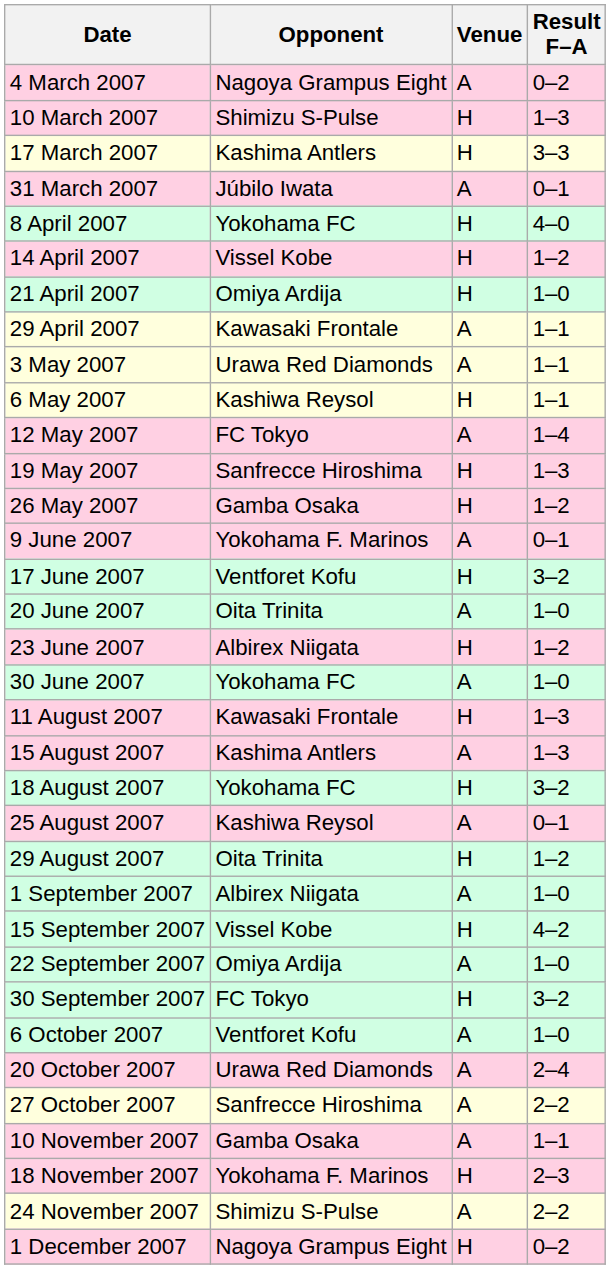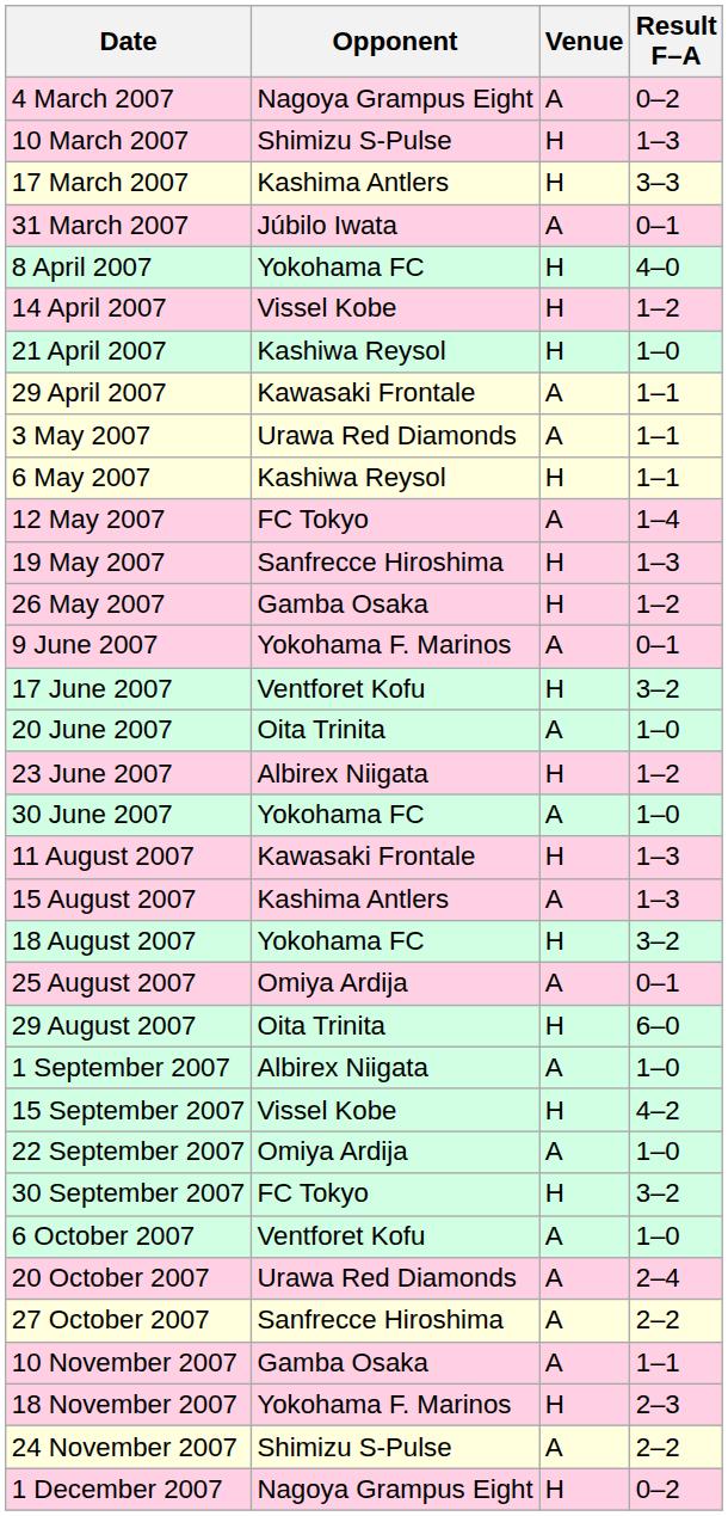21 April 2007 | Opponent: Omiya Ardija -> Kashiwa Reysol
25 August 2007 | Opponent: Kashiwa Reysol -> Omiya Ardija
29 August 2007 | Result F–A: 1–2 -> 6–0
